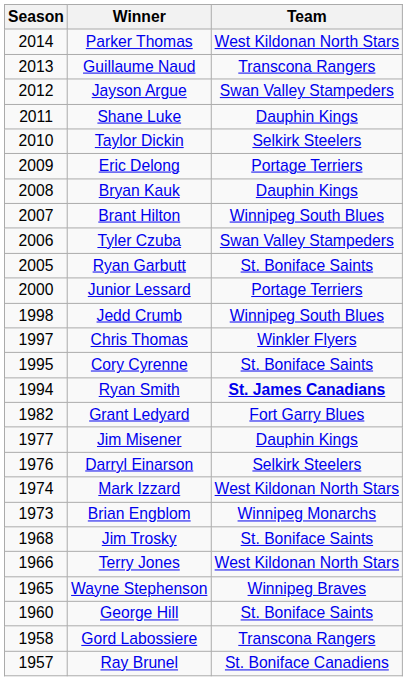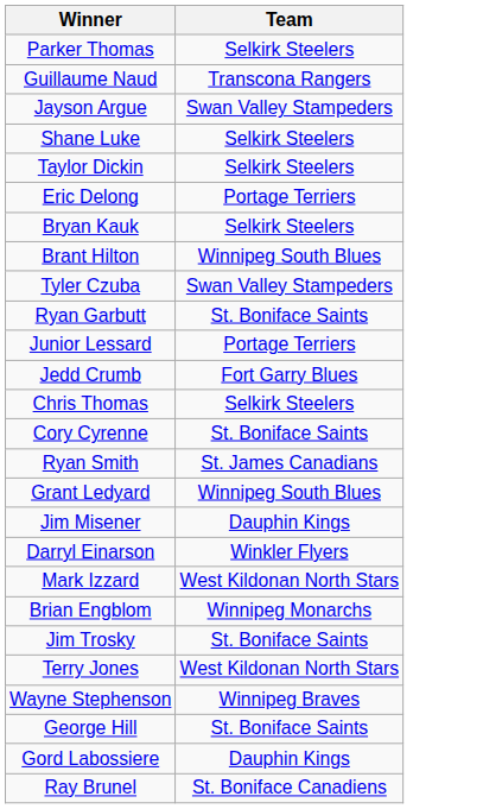- column: Season | 2014 | 2013 | 2012 | 2011 | 2010 | 2009 | 2008 | 2007 | 2006 | 2005 | 2000 | 1998 | 1997 | 1995 | 1994 | 1982 | 1977 | 1976 | 1974 | 1973 | 1968 | 1966 | 1965 | 1960 | 1958 | 1957
Parker Thomas | Team: West Kildonan North Stars -> Selkirk Steelers
Shane Luke | Team: Dauphin Kings -> Selkirk Steelers
Bryan Kauk | Team: Dauphin Kings -> Selkirk Steelers
Jedd Crumb | Team: Winnipeg South Blues -> Fort Garry Blues
Chris Thomas | Team: Winkler Flyers -> Selkirk Steelers
Ryan Smith | Team: bold -> normal
Grant Ledyard | Team: Fort Garry Blues -> Winnipeg South Blues
Darryl Einarson | Team: Selkirk Steelers -> Winkler Flyers
Gord Labossiere | Team: Transcona Rangers -> Dauphin Kings
